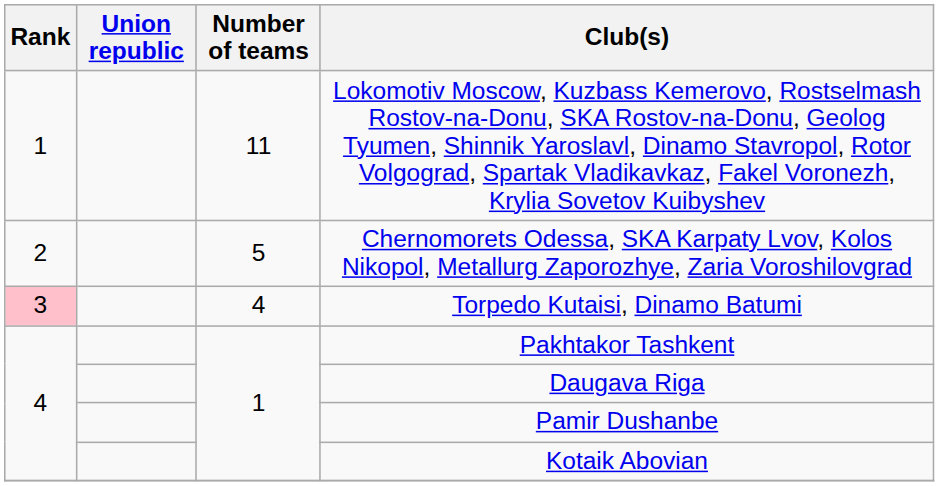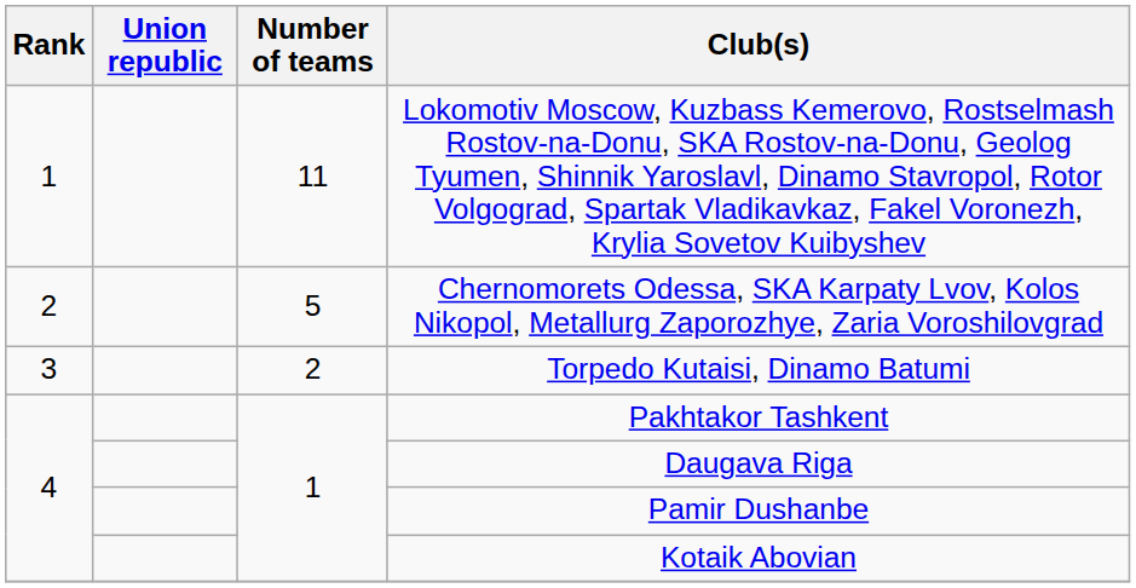Torpedo Kutaisi, Dinamo Batumi | Rank: pink background -> no background
Torpedo Kutaisi, Dinamo Batumi | Number of teams: 4 -> 2
